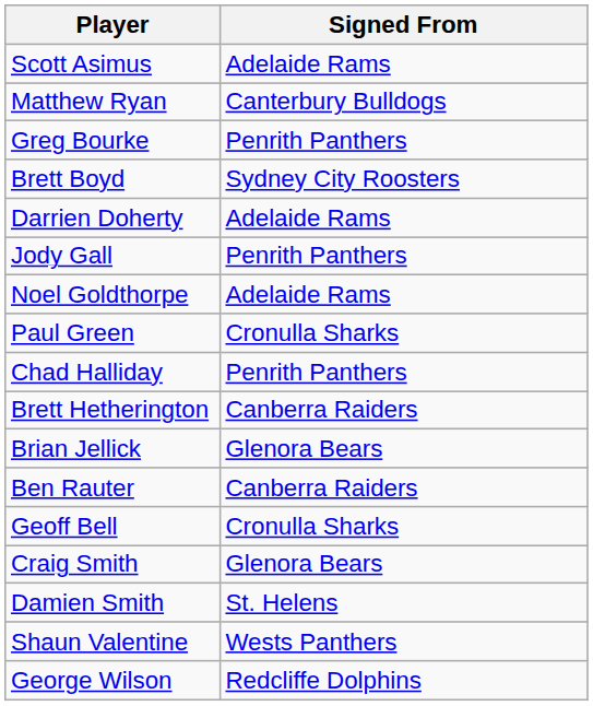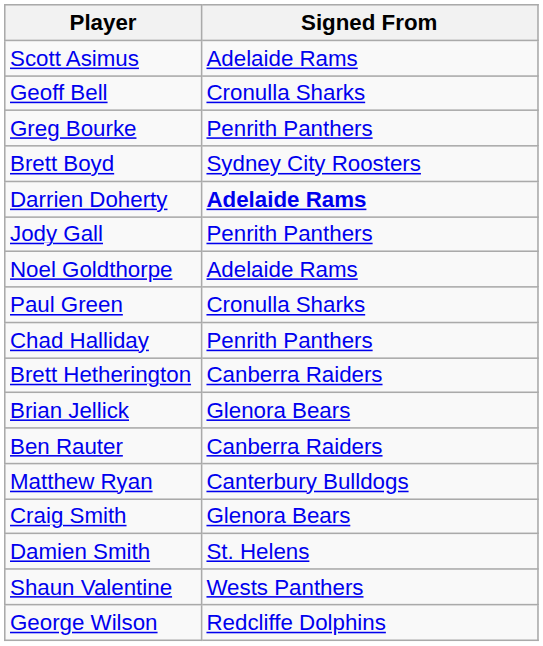rows swapped: Geoff Bell <-> Matthew Ryan
Darrien Doherty | Signed From: normal -> bold
